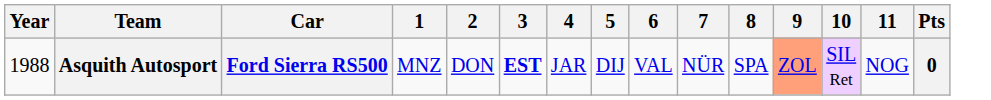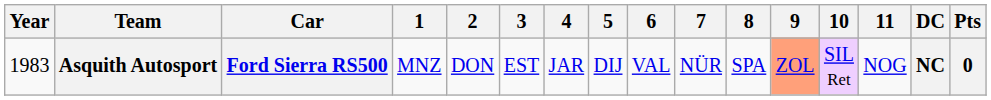+ column: DC | NC
Asquith Autosport | Year: 1988 -> 1983
Asquith Autosport | 3: bold -> normal
